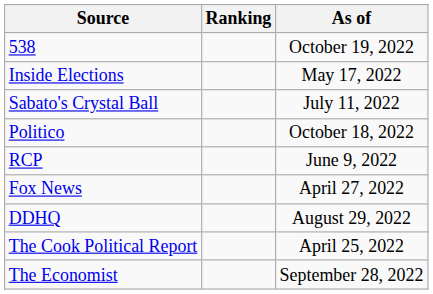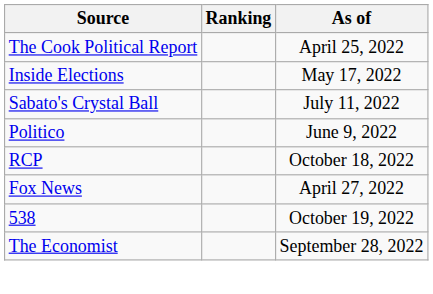rows swapped: The Cook Political Report <-> 538
Politico | As of: October 18, 2022 -> June 9, 2022
RCP | As of: June 9, 2022 -> October 18, 2022
- row: DDHQ | August 29, 2022
